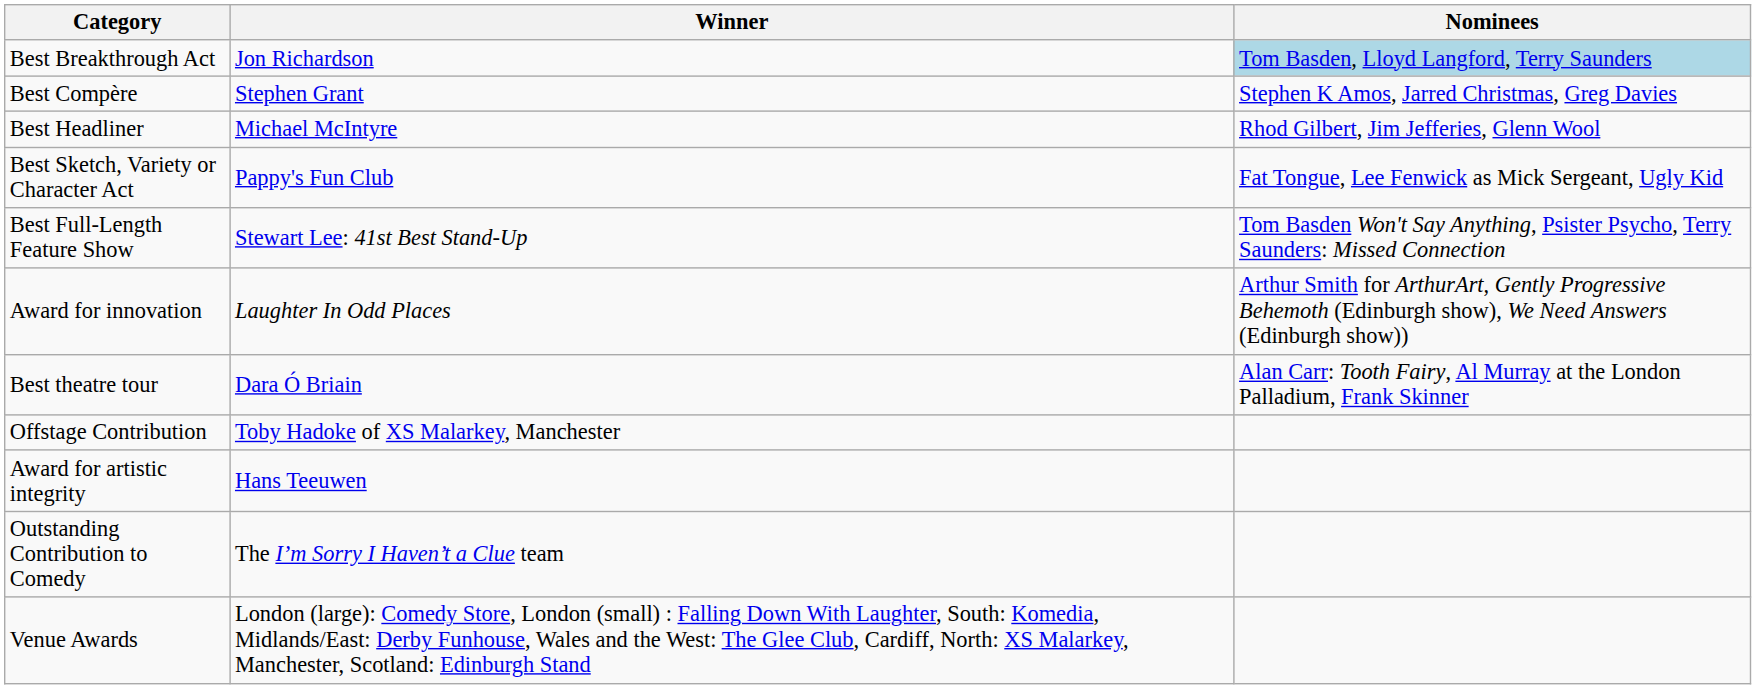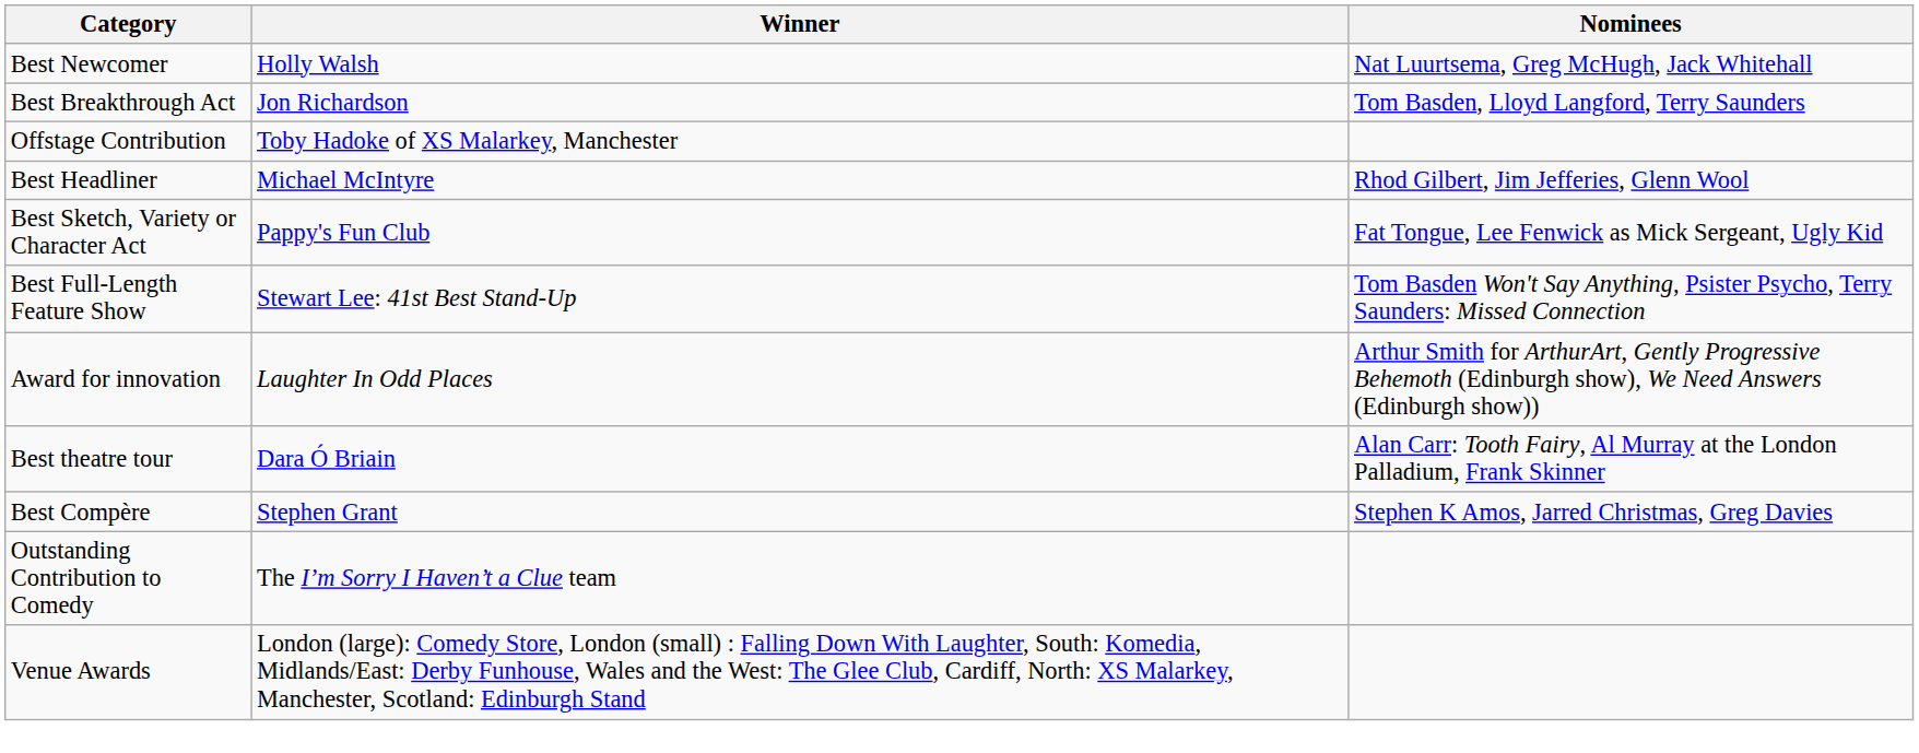+ row: Best Newcomer | Holly Walsh | Nat Luurtsema, Greg McHugh, Jack Whitehall
Best Breakthrough Act | Nominees: lightblue background -> no background
rows swapped: Best Compère <-> Offstage Contribution
- row: Award for artistic integrity | Hans Teeuwen
